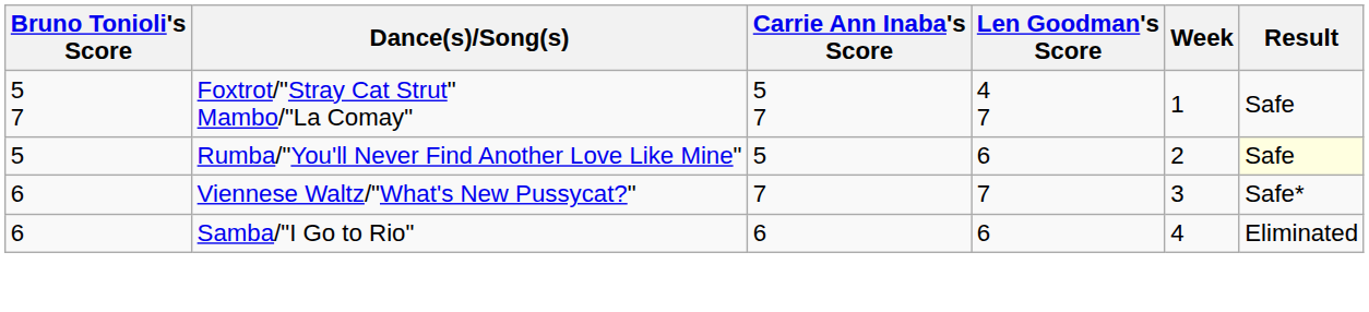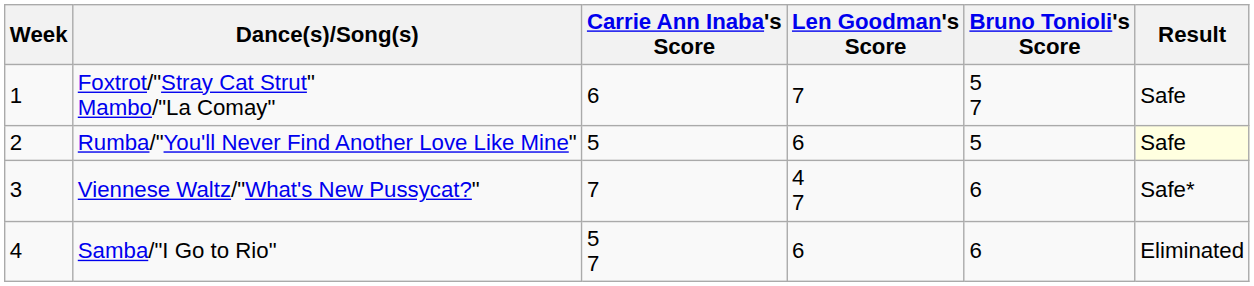columns swapped: Week <-> Bruno Tonioli's Score
Foxtrot/"Stray Cat Strut" Mambo/"La Comay" | Carrie Ann Inaba's Score: 5 7 -> 6
Foxtrot/"Stray Cat Strut" Mambo/"La Comay" | Len Goodman's Score: 4 7 -> 7
Viennese Waltz/"What's New Pussycat?" | Len Goodman's Score: 7 -> 4 7
Samba/"I Go to Rio" | Carrie Ann Inaba's Score: 6 -> 5 7
